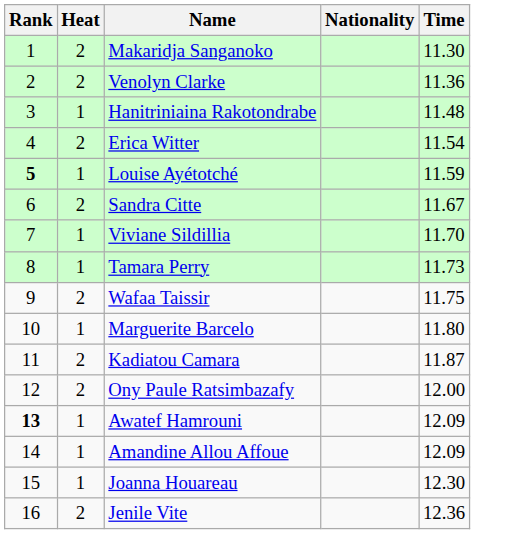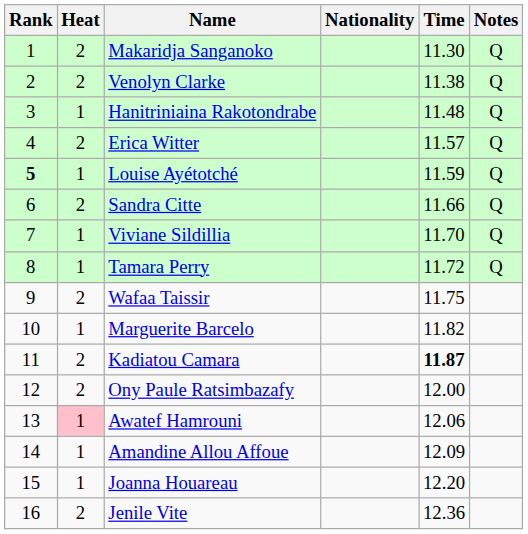+ column: Notes | Q | Q | Q | Q | Q | Q | Q | Q
Venolyn Clarke | Time: 11.36 -> 11.38
Erica Witter | Time: 11.54 -> 11.57
Sandra Citte | Time: 11.67 -> 11.66
Tamara Perry | Time: 11.73 -> 11.72
Marguerite Barcelo | Time: 11.80 -> 11.82
Kadiatou Camara | Time: normal -> bold
Awatef Hamrouni | Rank: bold -> normal
Awatef Hamrouni | Heat: no background -> pink background
Awatef Hamrouni | Time: 12.09 -> 12.06
Joanna Houareau | Time: 12.30 -> 12.20
